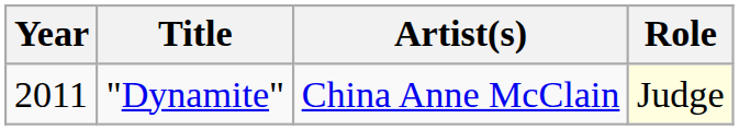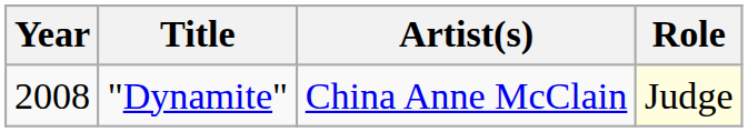"Dynamite" | Year: 2011 -> 2008
